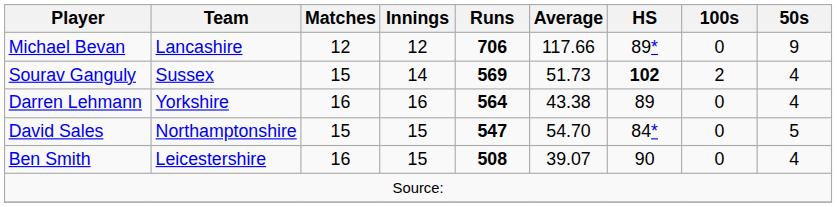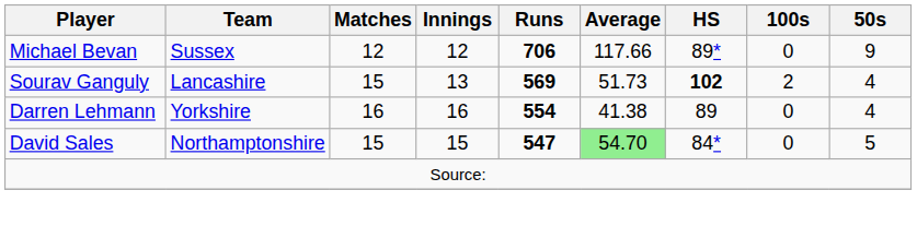Michael Bevan | Team: Lancashire -> Sussex
Sourav Ganguly | Team: Sussex -> Lancashire
Sourav Ganguly | Innings: 14 -> 13
Darren Lehmann | Runs: 564 -> 554
Darren Lehmann | Average: 43.38 -> 41.38
David Sales | Average: no background -> lightgreen background
- row: Ben Smith | Leicestershire | 16 | 15 | 508 | 39.07 | 90 | 0 | 4
